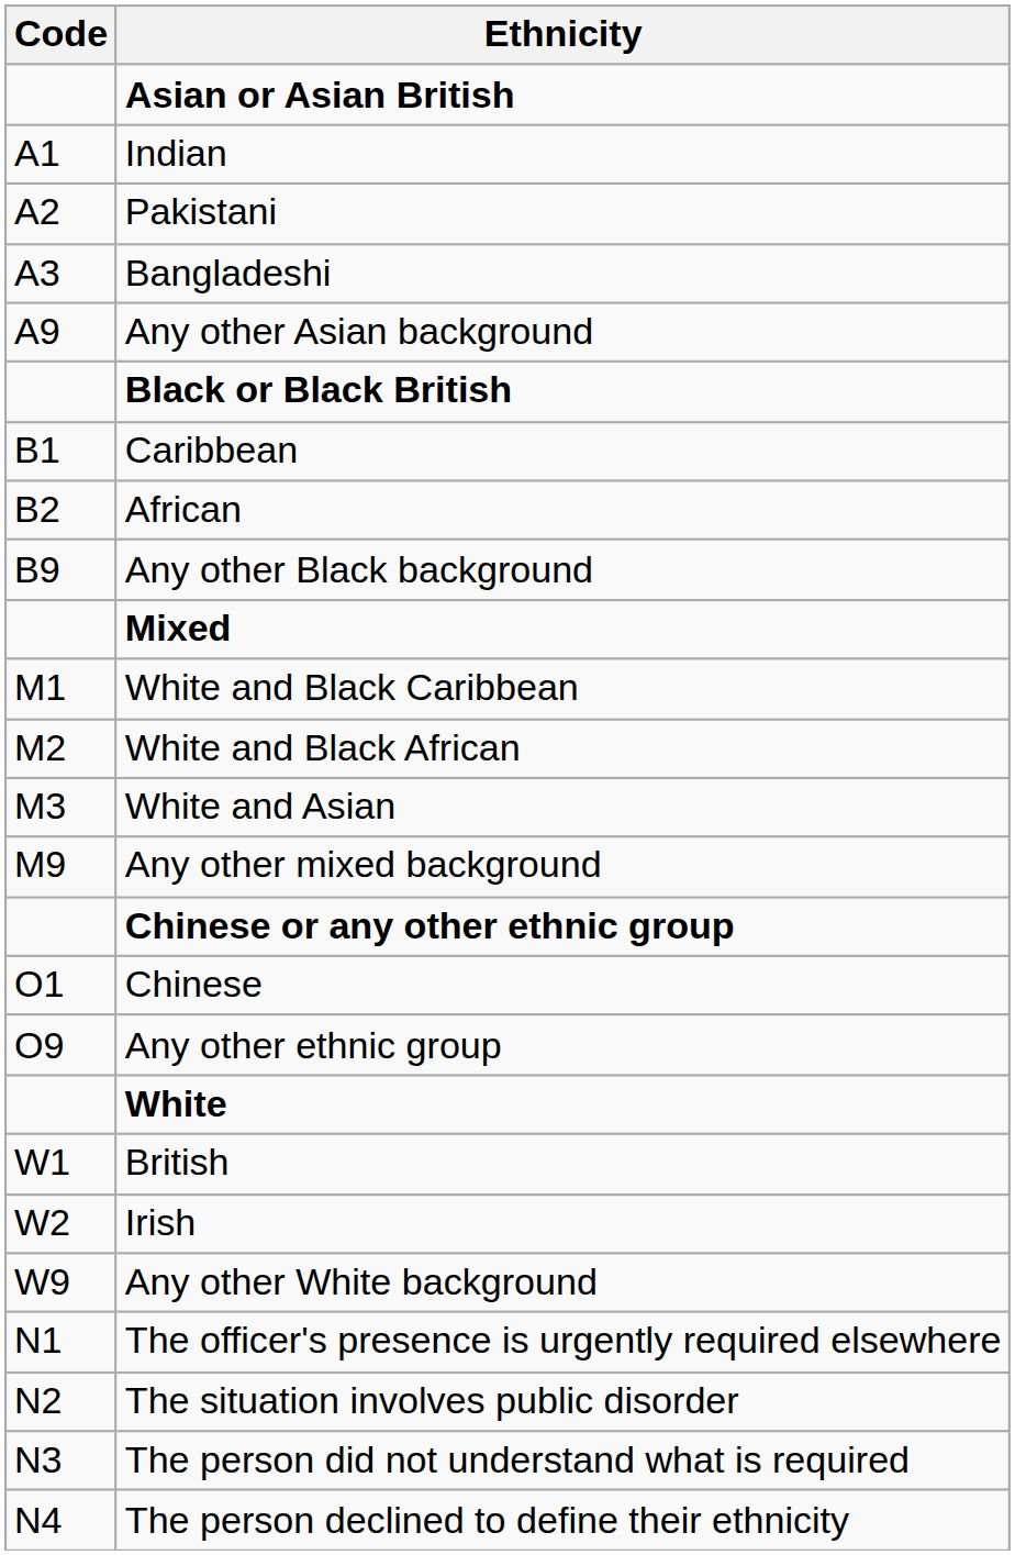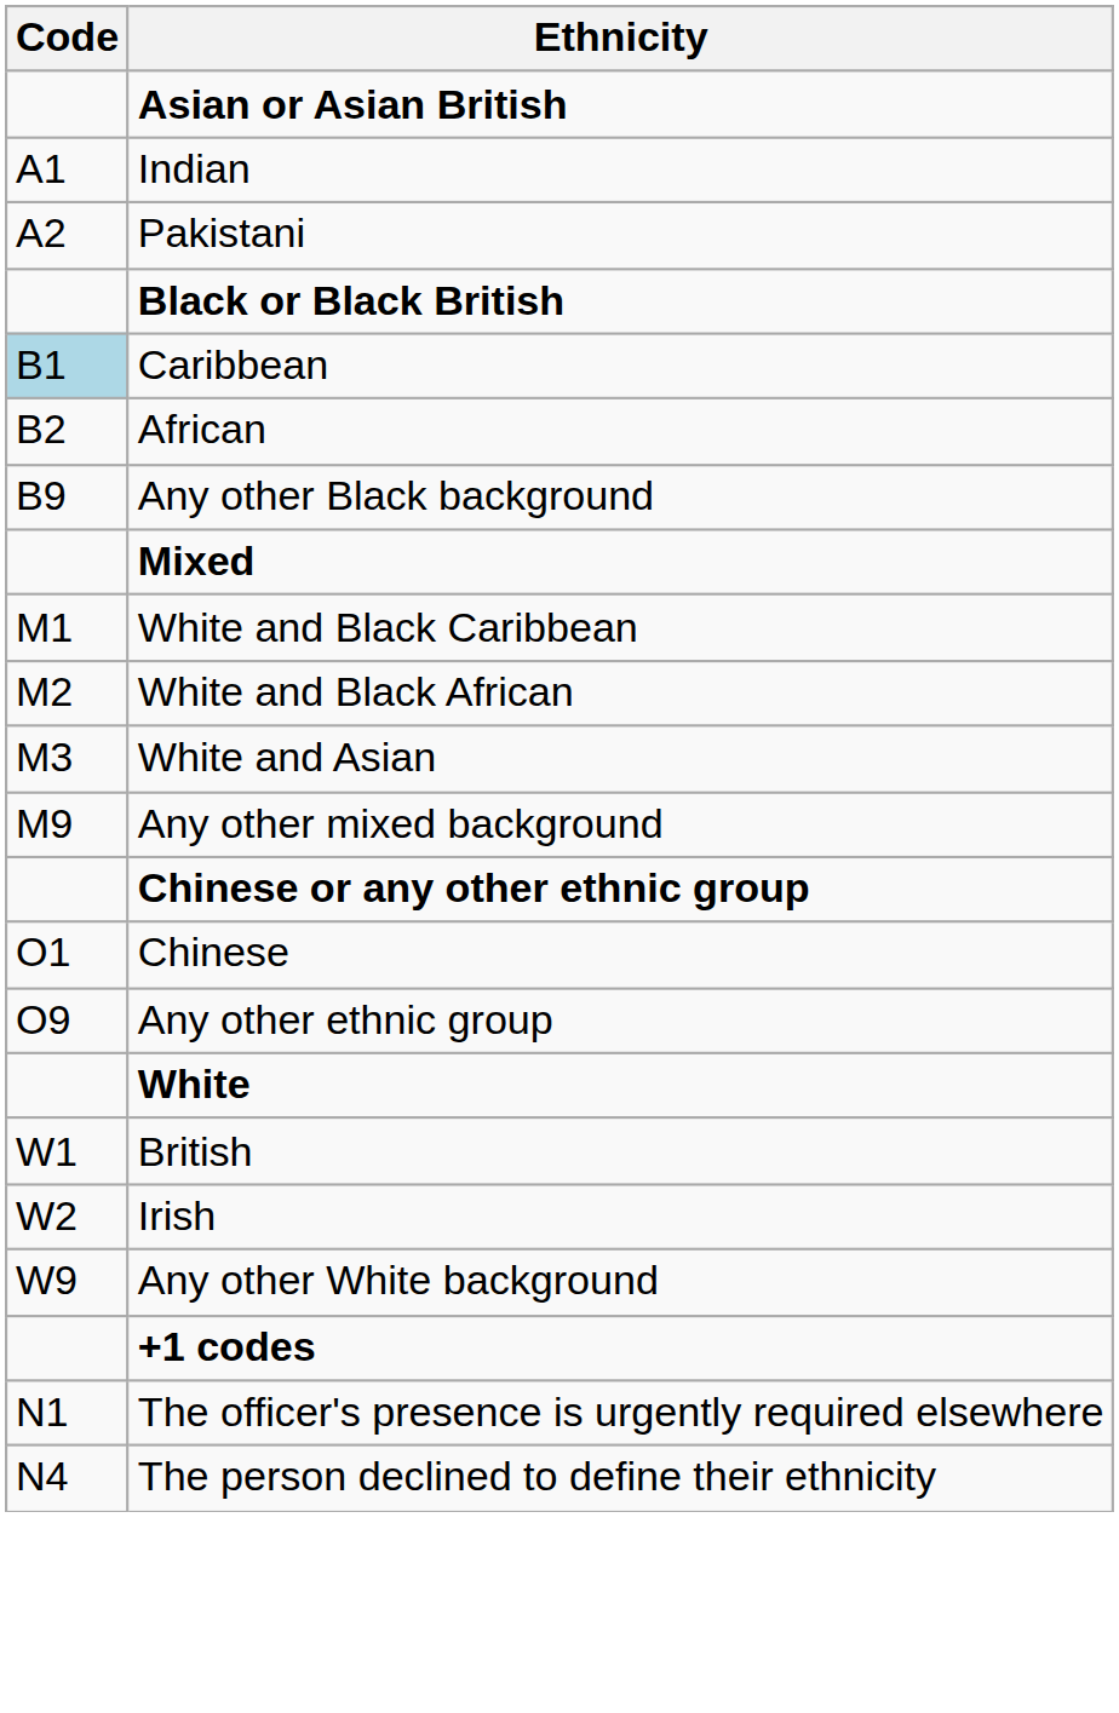- row: A3 | Bangladeshi
- row: A9 | Any other Asian background
Caribbean | Code: no background -> lightblue background
+ row: +1 codes
- row: N2 | The situation involves public disorder
- row: N3 | The person did not understand what is required
